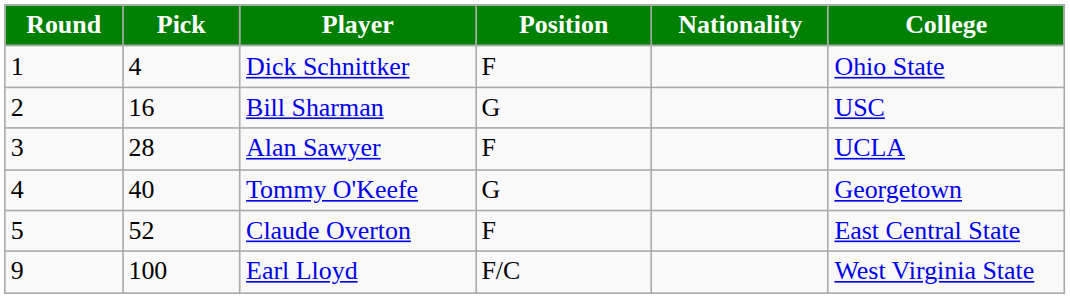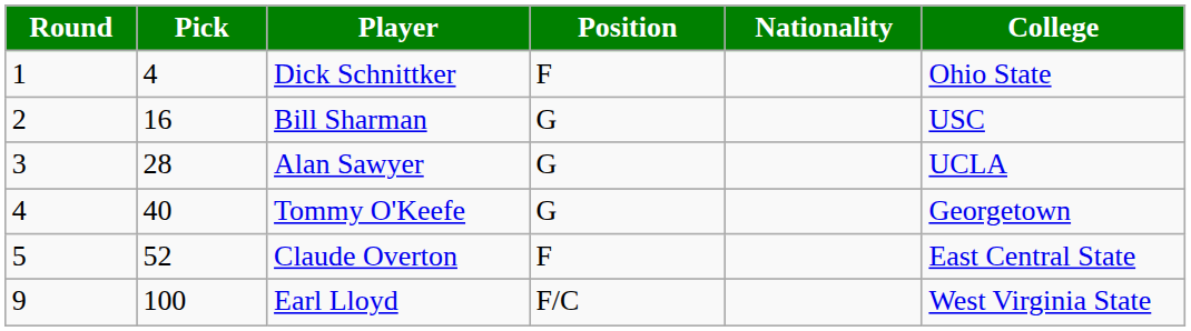Alan Sawyer | Position: F -> G
